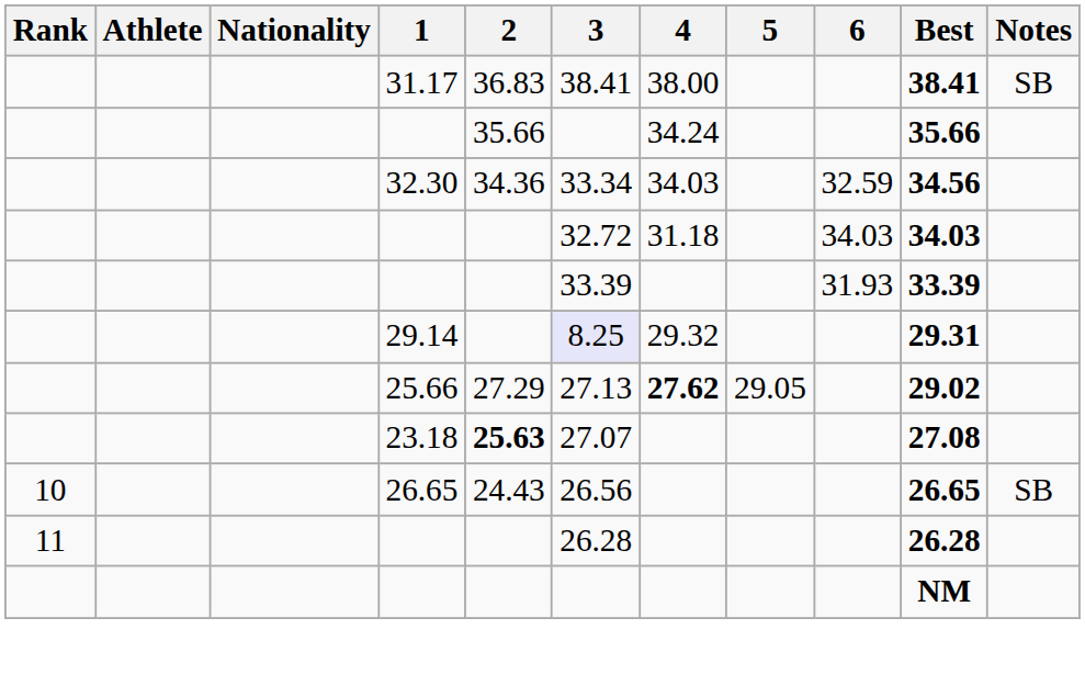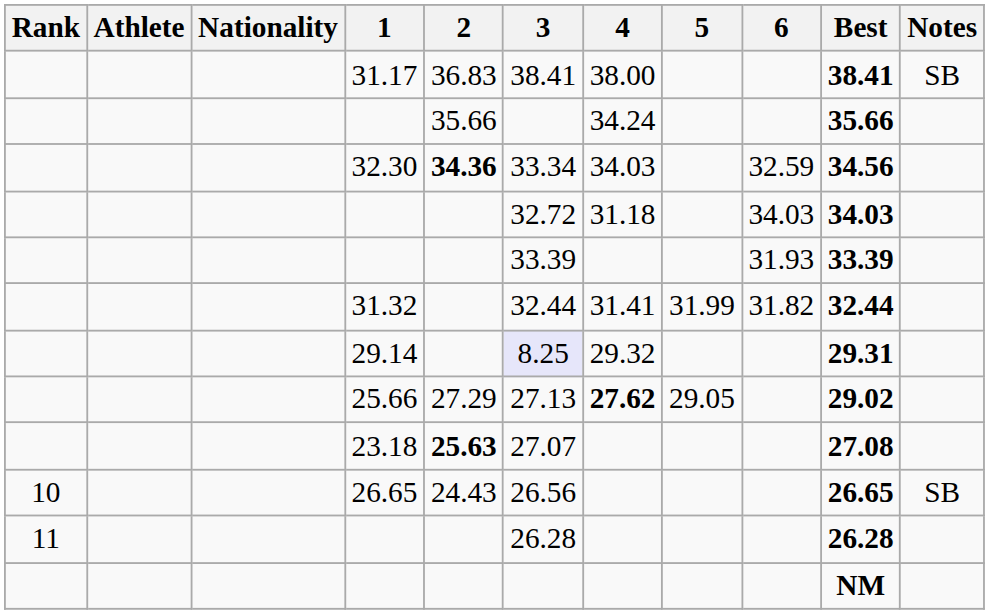32.30 | 2: normal -> bold
+ row: 31.32 | 32.44 | 31.41 | 31.99 | 31.82 | 32.44
